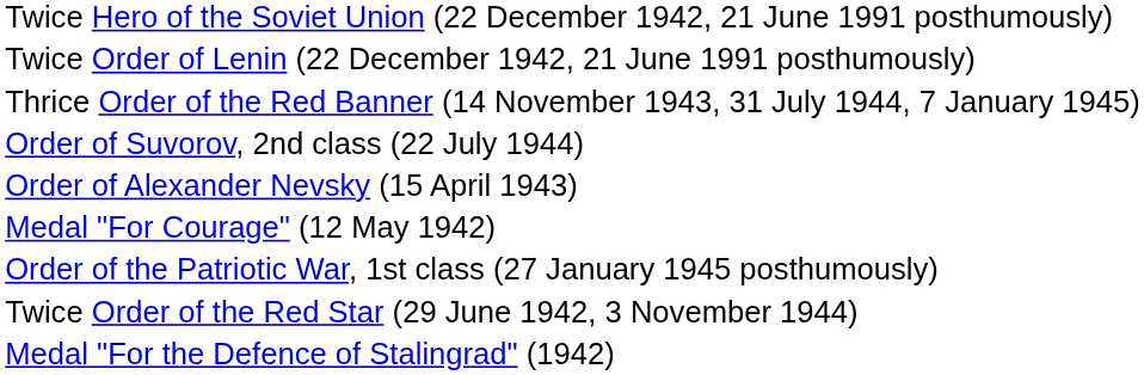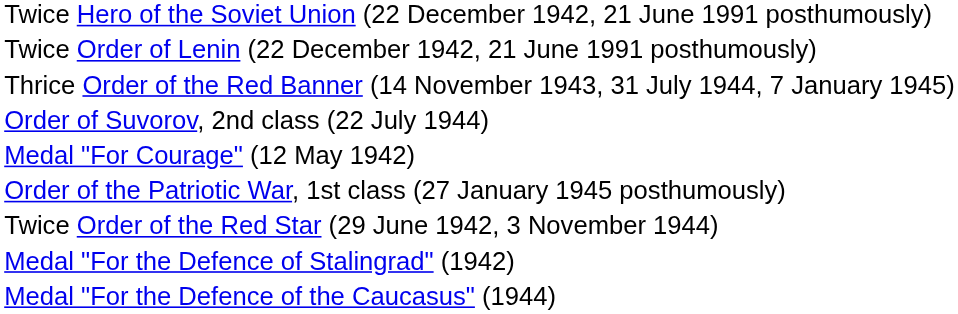- row: Order of Alexander Nevsky (15 April 1943)
+ row: Medal "For the Defence of the Caucasus" (1944)
